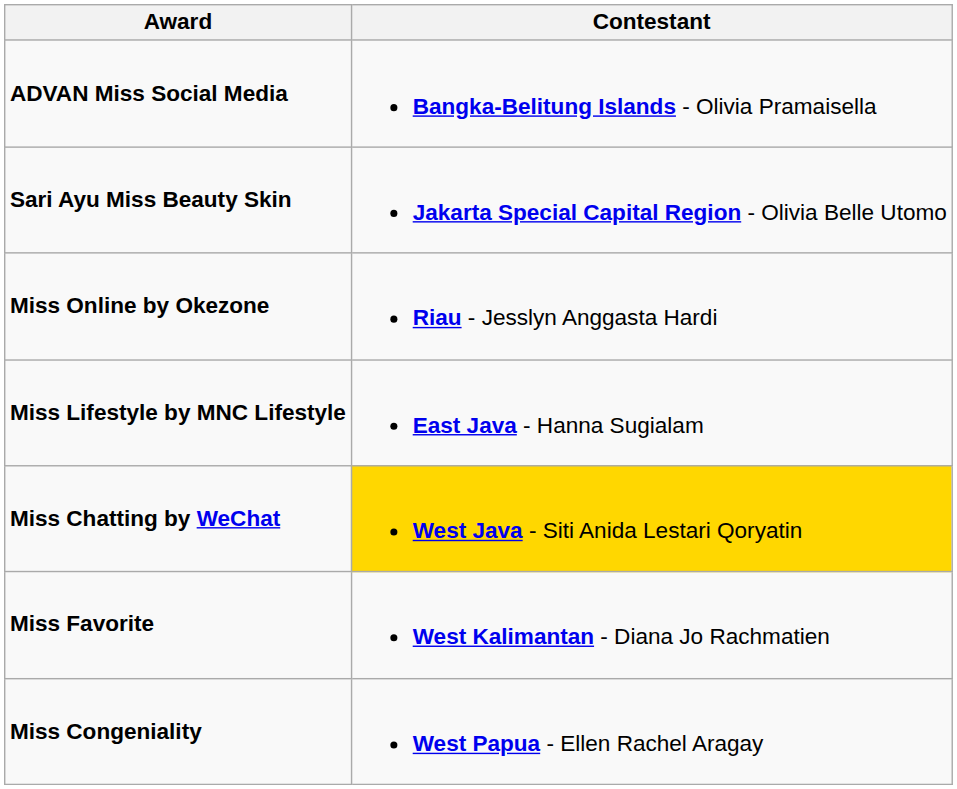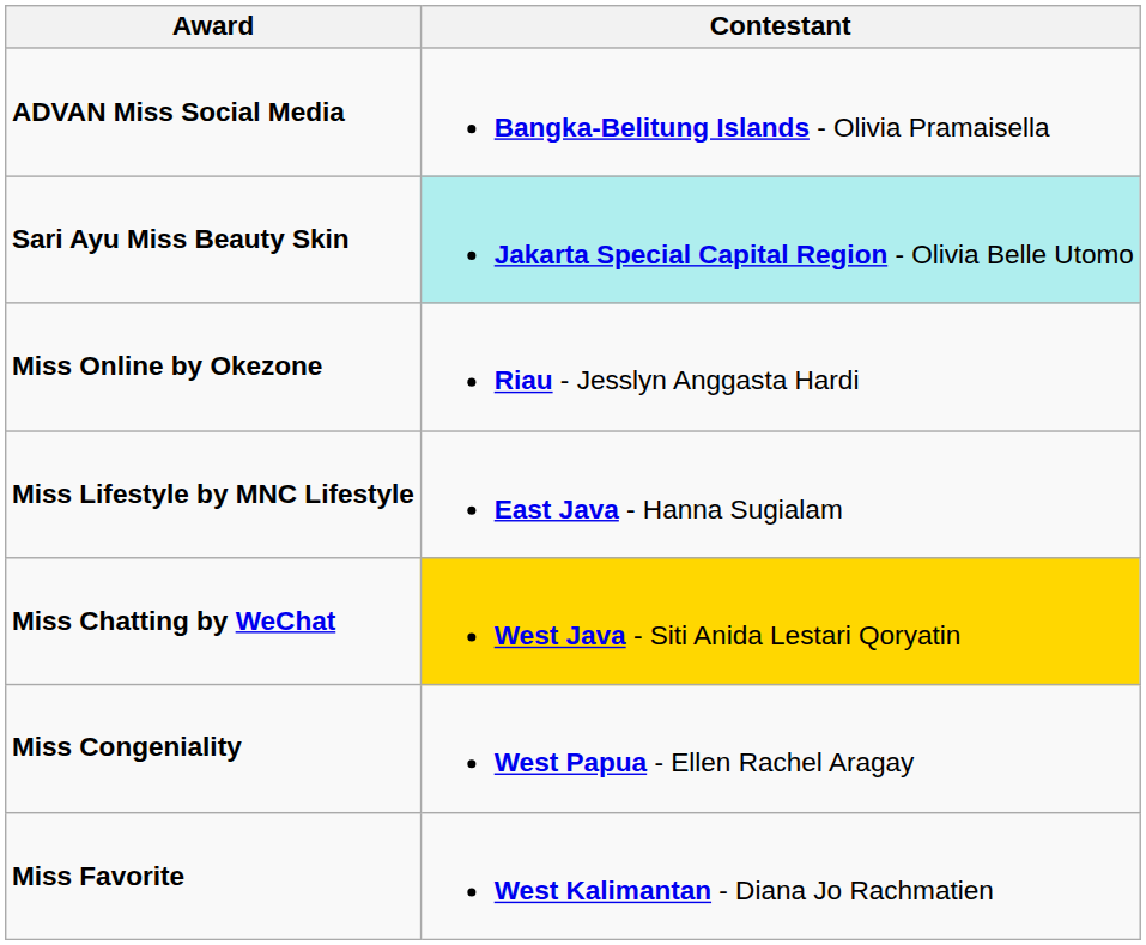Sari Ayu Miss Beauty Skin | Contestant: no background -> paleturquoise background
rows swapped: Miss Congeniality <-> Miss Favorite
